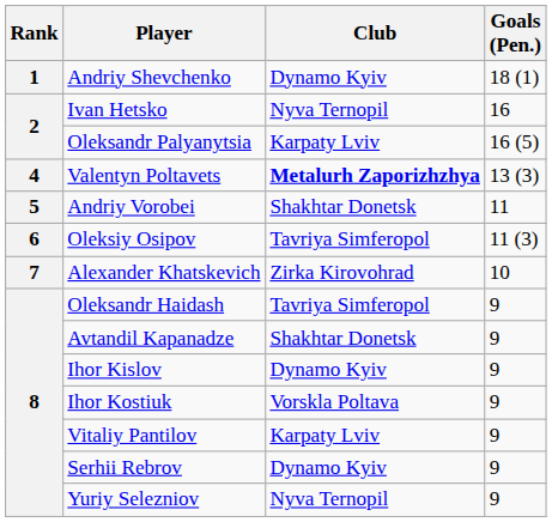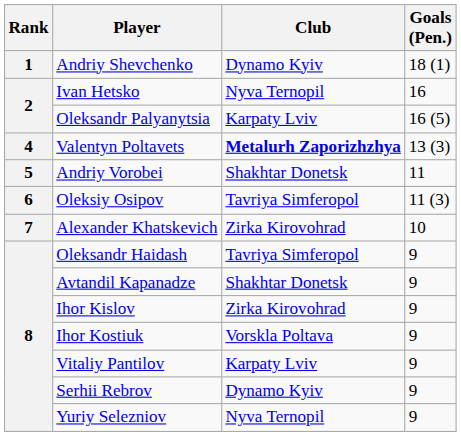Ihor Kislov | Club: Dynamo Kyiv -> Zirka Kirovohrad
